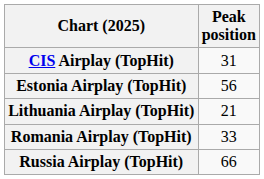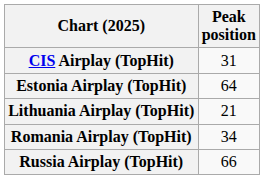Estonia Airplay (TopHit) | Peak position: 56 -> 64
Romania Airplay (TopHit) | Peak position: 33 -> 34
